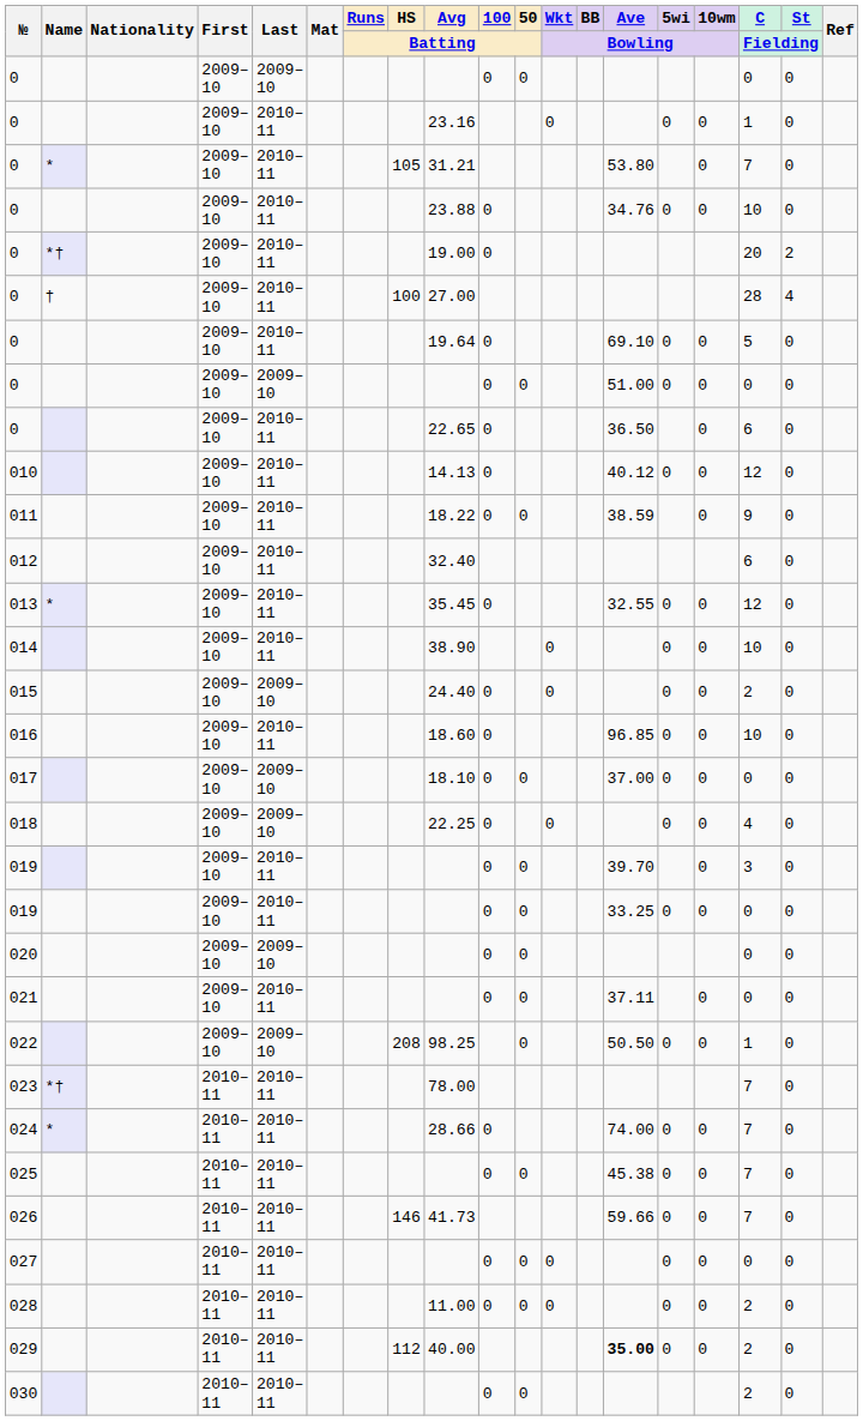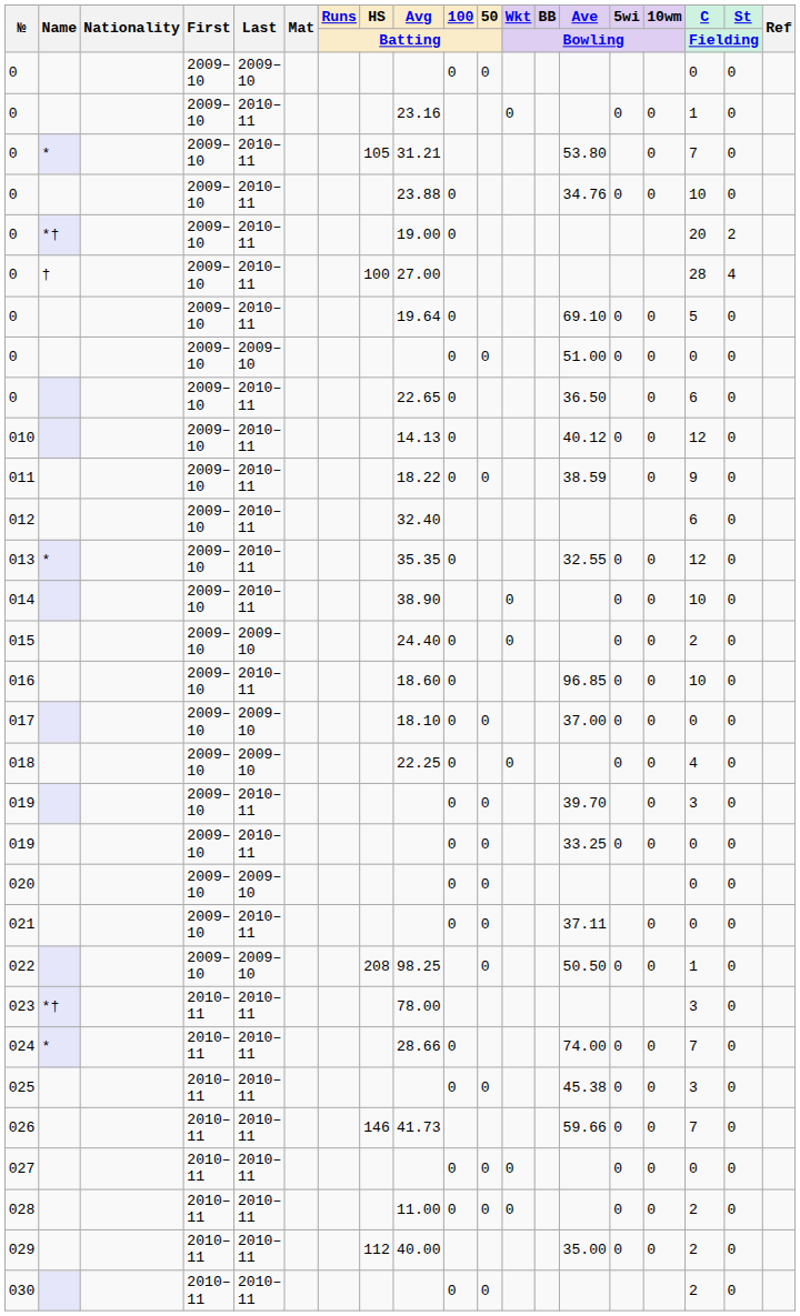013 | Avg / Batting: 35.45 -> 35.35
023 | C / Fielding: 7 -> 3
025 | C / Fielding: 7 -> 3
029 | Ave / Bowling: bold -> normal
